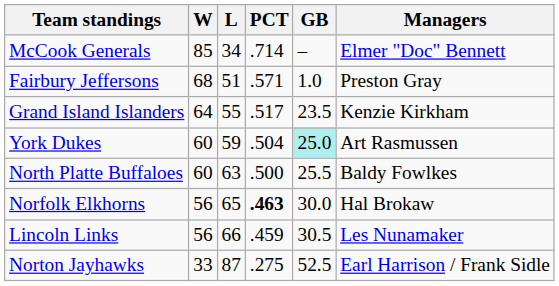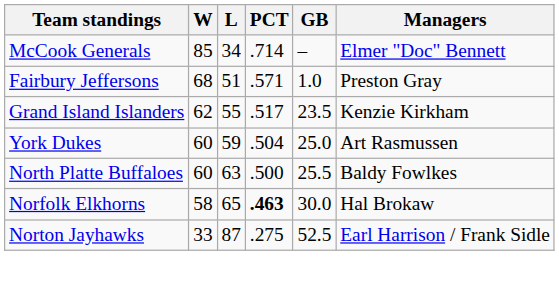Grand Island Islanders | W: 64 -> 62
York Dukes | GB: paleturquoise background -> no background
Norfolk Elkhorns | W: 56 -> 58
- row: Lincoln Links | 56 | 66 | .459 | 30.5 | Les Nunamaker
